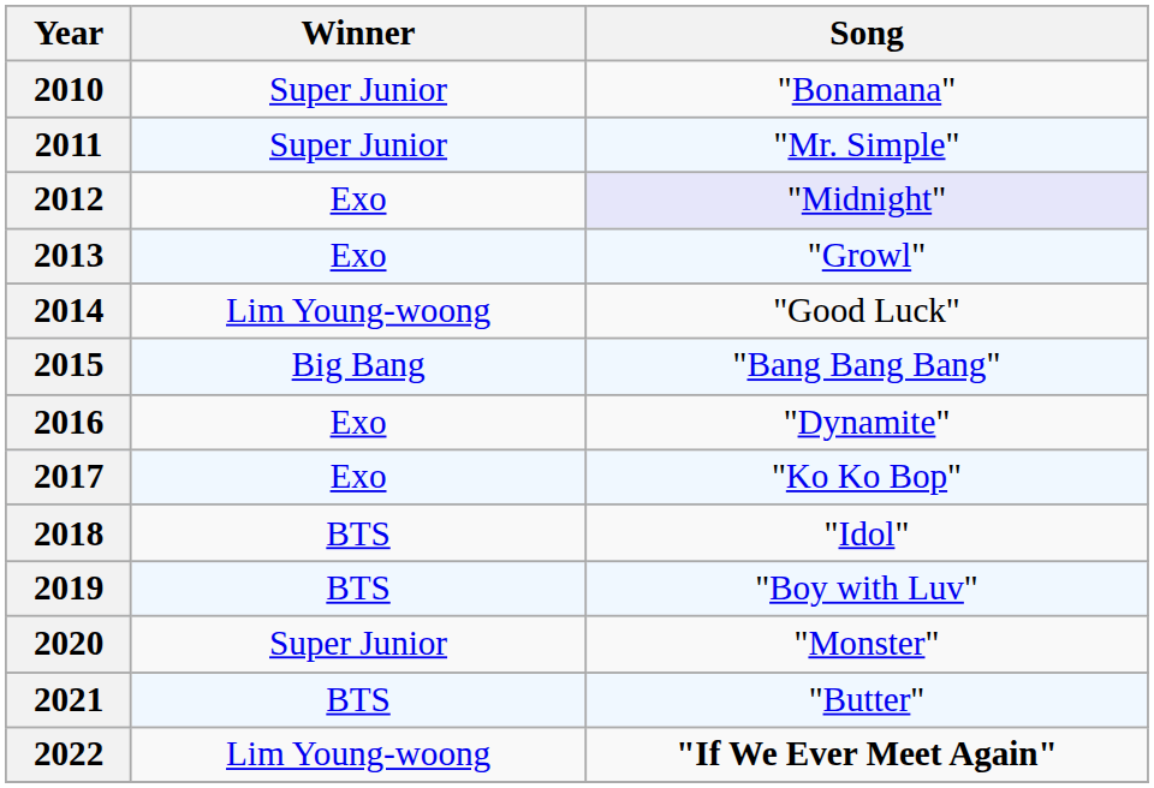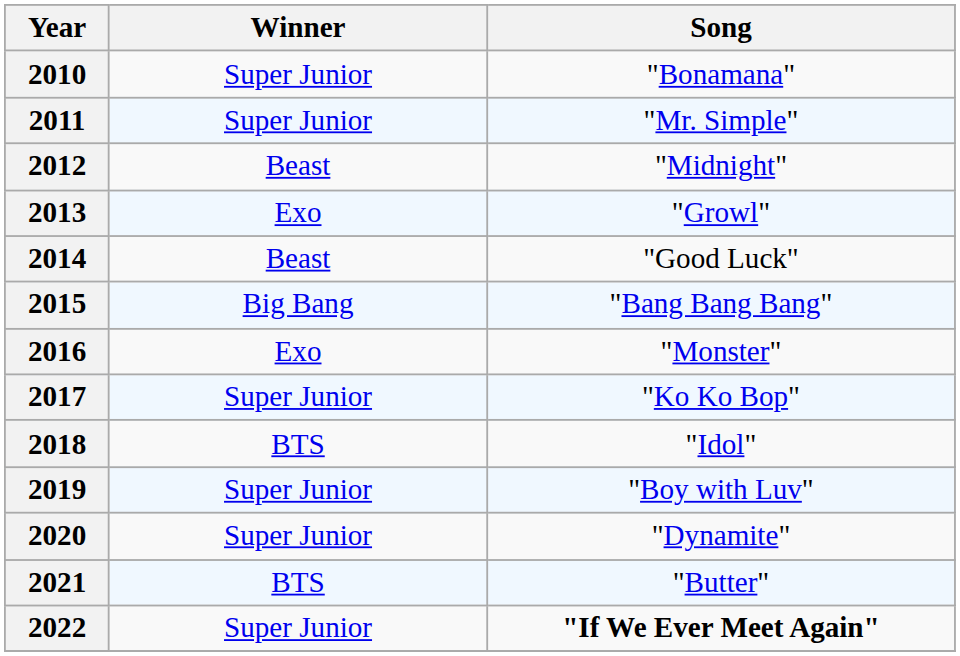2012 | Winner: Exo -> Beast
2012 | Song: lavender background -> no background
2014 | Winner: Lim Young-woong -> Beast
2016 | Song: "Dynamite" -> "Monster"
2017 | Winner: Exo -> Super Junior
2019 | Winner: BTS -> Super Junior
2020 | Song: "Monster" -> "Dynamite"
2022 | Winner: Lim Young-woong -> Super Junior
